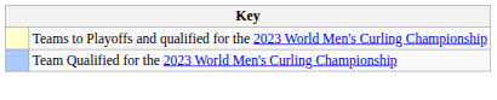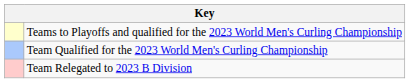+ row: Team Relegated to 2023 B Division
